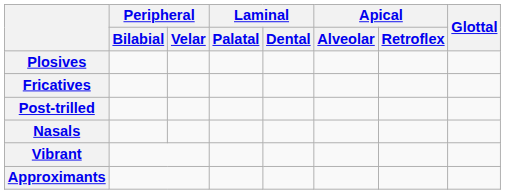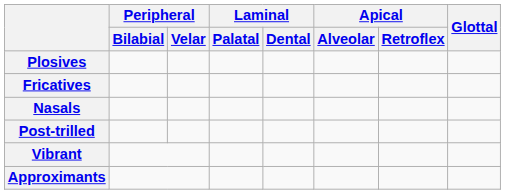rows swapped: Nasals <-> Post-trilled
